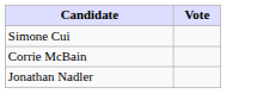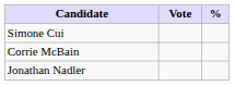+ column: %
